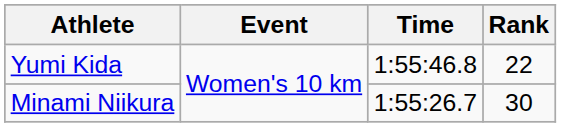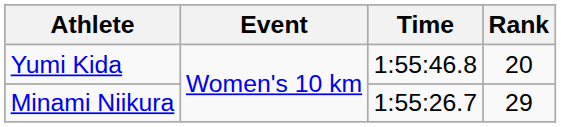Yumi Kida | Rank: 22 -> 20
Minami Niikura | Rank: 30 -> 29
